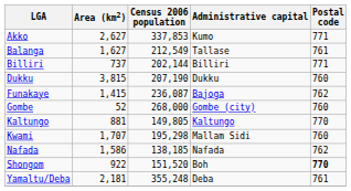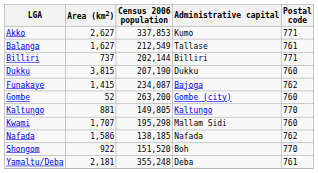Funakaye | Census 2006 population: 236,087 -> 234,087
Gombe | Census 2006 population: 268,000 -> 263,200
Shongom | Postal code: bold -> normal
